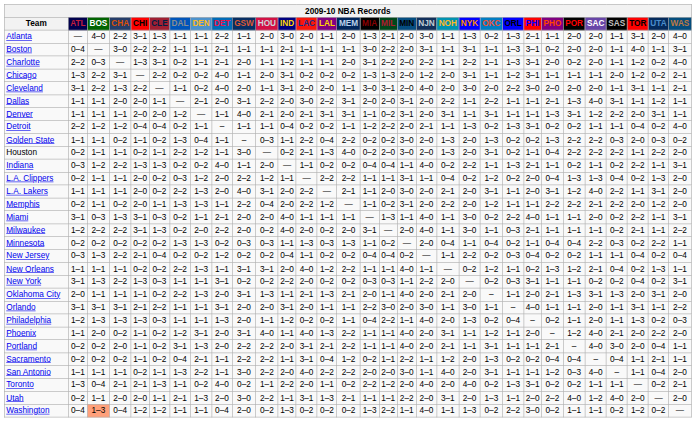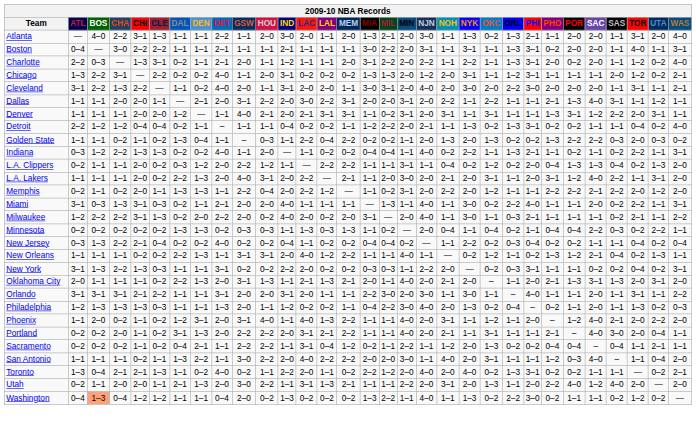Golden State | MIN: 3–0 -> 1–1
- row: Houston | 0–2 | 1–1 | 1–1 | 0–2 | 1–1 | 2–2 | 1–2 | 1–1 | 3–0 | — | 0–2 | 2–1 | 1–3 | 4–0 | 0–2 | 2–0 | 3–0 | 2–0 | 1–3 | 2–0 | 3–1 | 0–2 | 1–1 | 0–4 | 2–2 | 2–2 | 2–2 | 1–1 | 2–2 | 2–0
New Jersey | DET: 1–2 -> 4–0
Philadelphia | MIN: 1–1 -> 3–0
